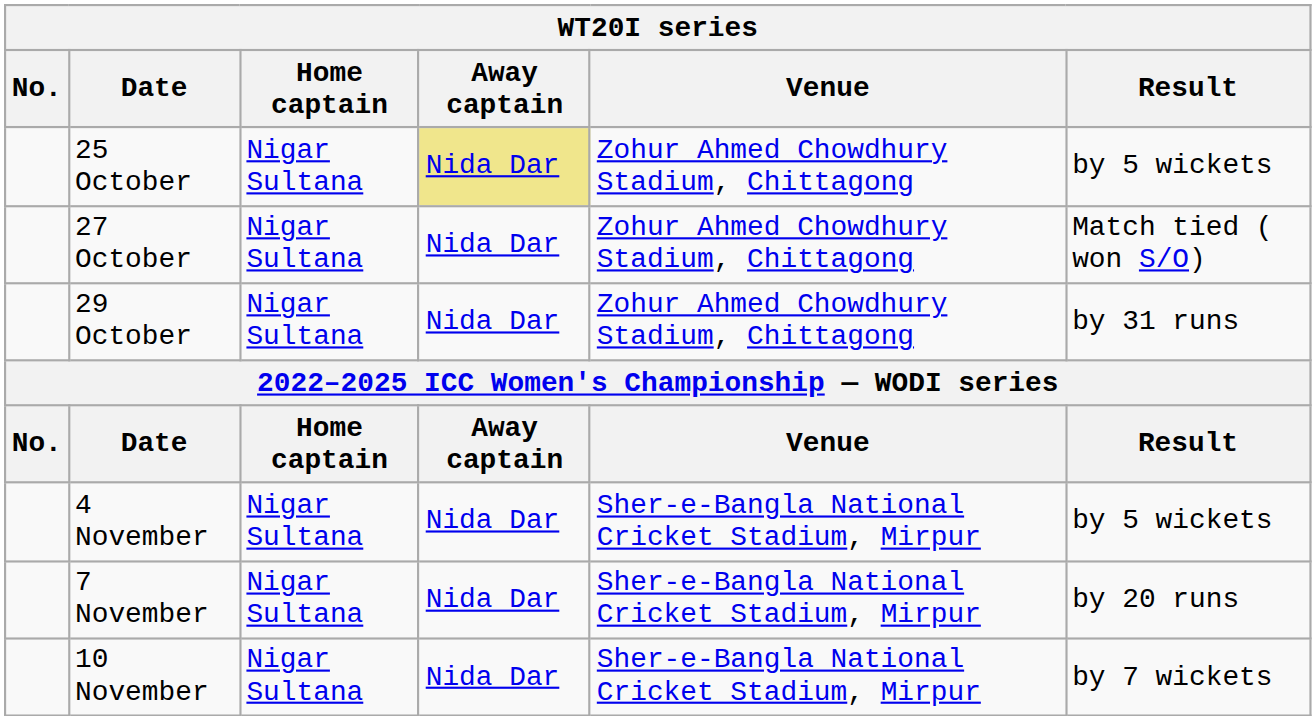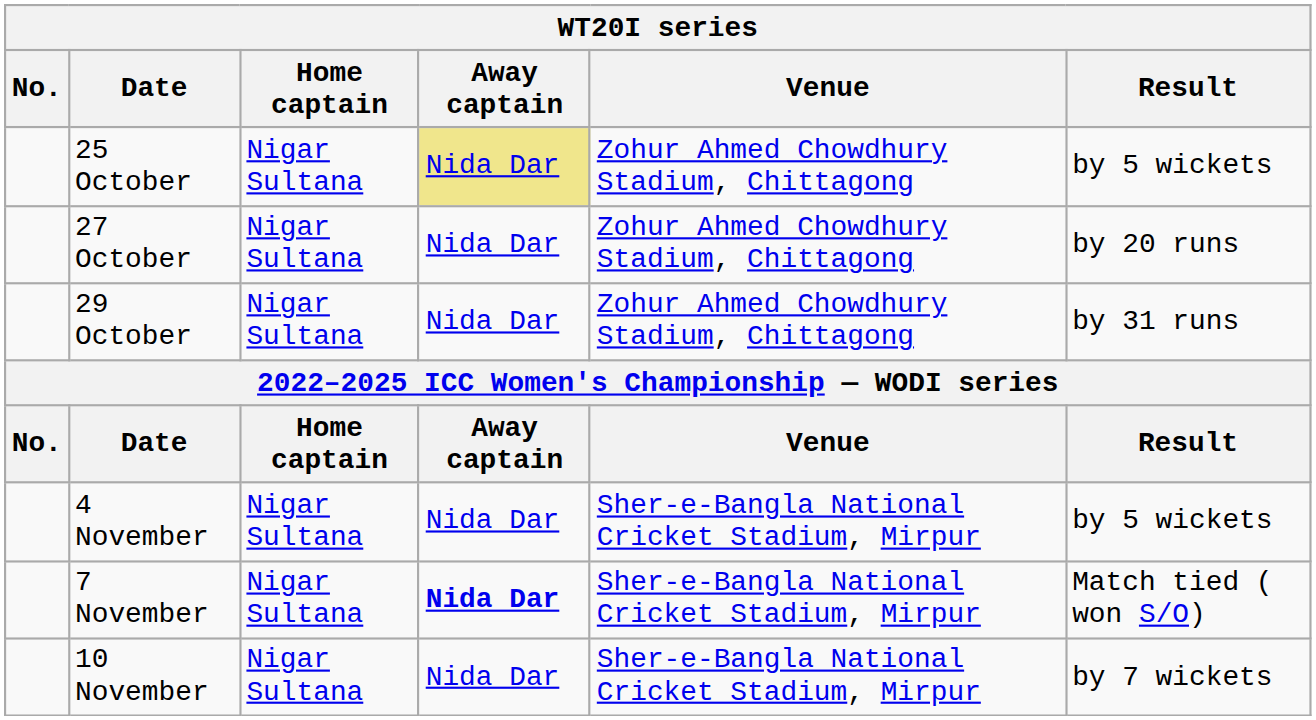27 October | Result: Match tied ( won S/O) -> by 20 runs
7 November | Away captain: normal -> bold
7 November | Result: by 20 runs -> Match tied ( won S/O)
